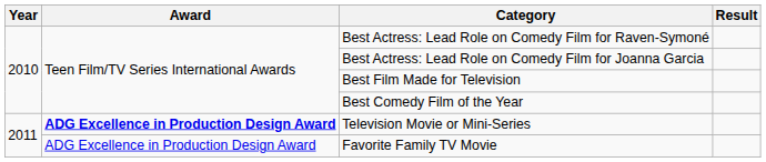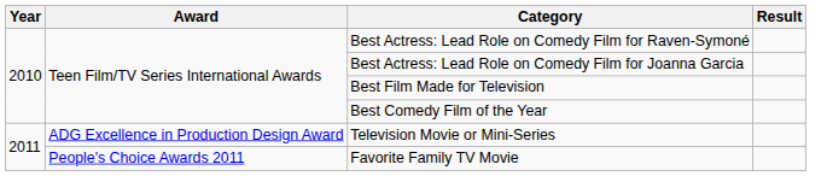Television Movie or Mini-Series | Award: bold -> normal
Favorite Family TV Movie | Award: ADG Excellence in Production Design Award -> People's Choice Awards 2011
